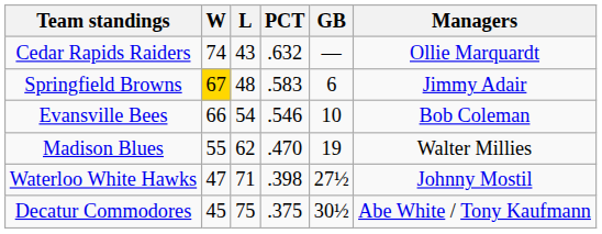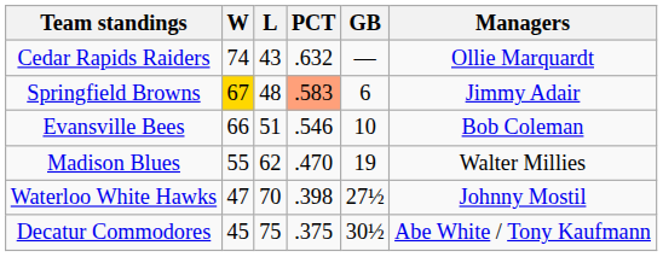Springfield Browns | PCT: no background -> lightsalmon background
Evansville Bees | L: 54 -> 51
Waterloo White Hawks | L: 71 -> 70
